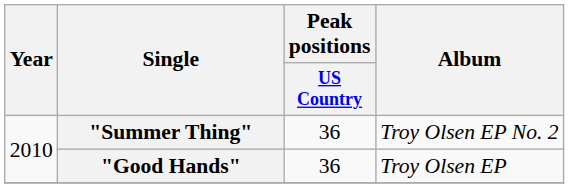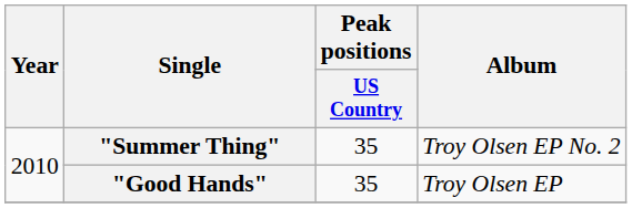"Summer Thing" | Peak positions / US Country: 36 -> 35
"Good Hands" | Peak positions / US Country: 36 -> 35
